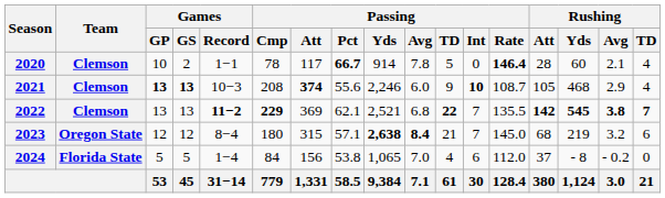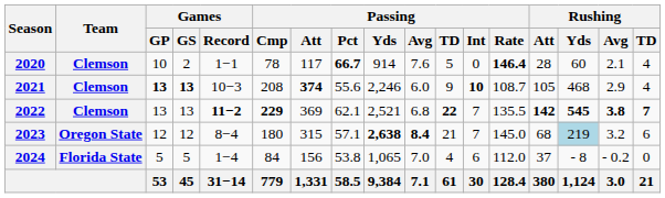2020 | Passing / Avg: 7.8 -> 7.6
2023 | Rushing / Yds: no background -> lightblue background
